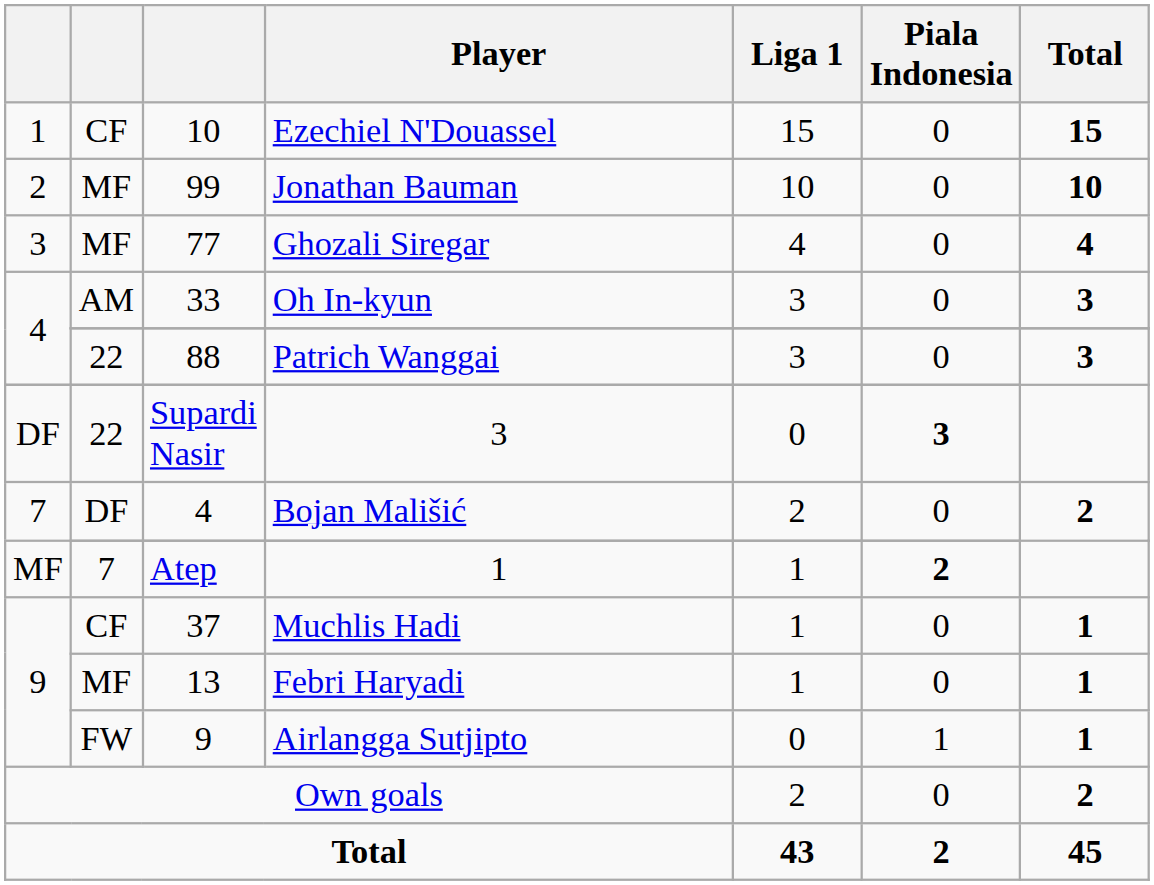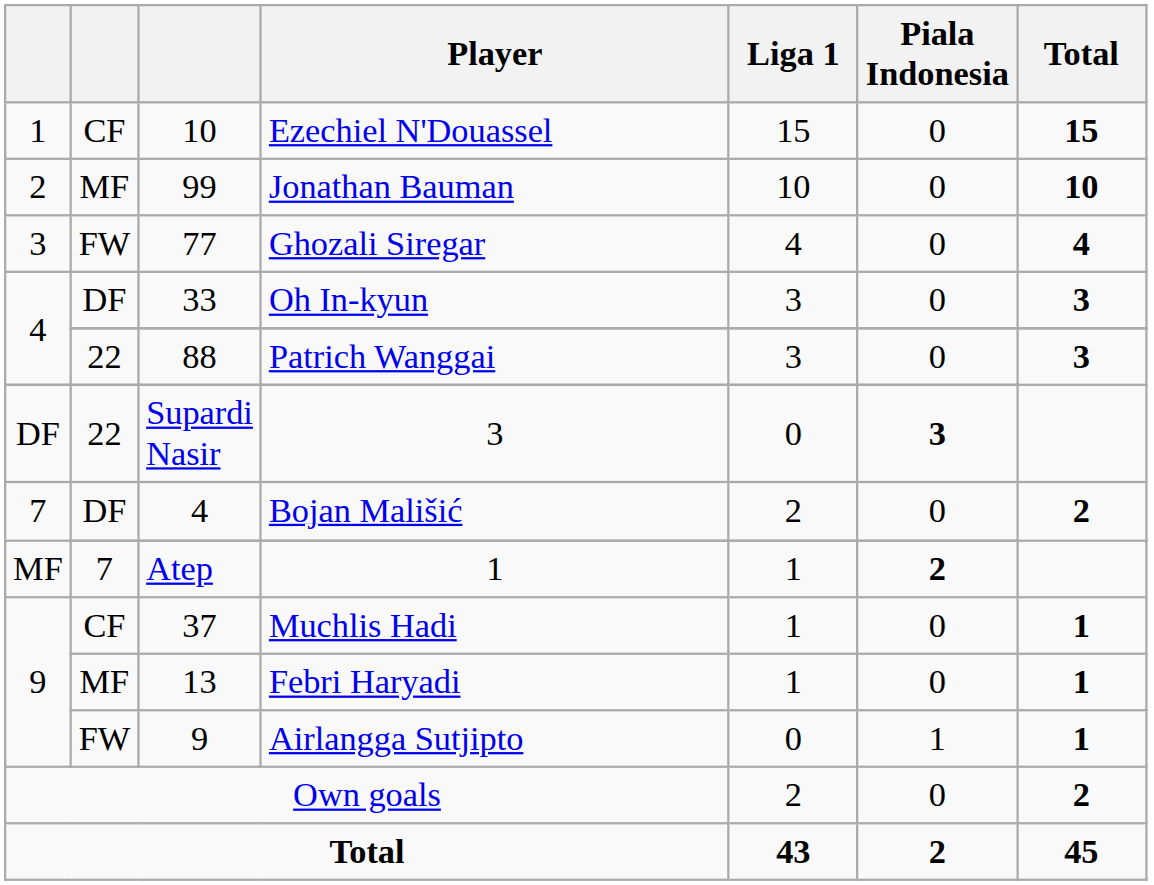Ghozali Siregar | column 2: MF -> FW
Oh In-kyun | column 2: AM -> DF
